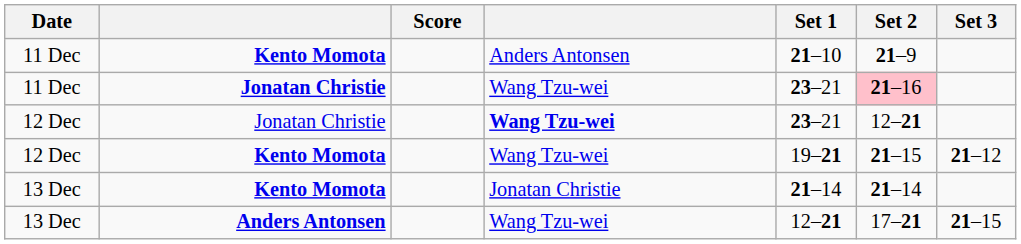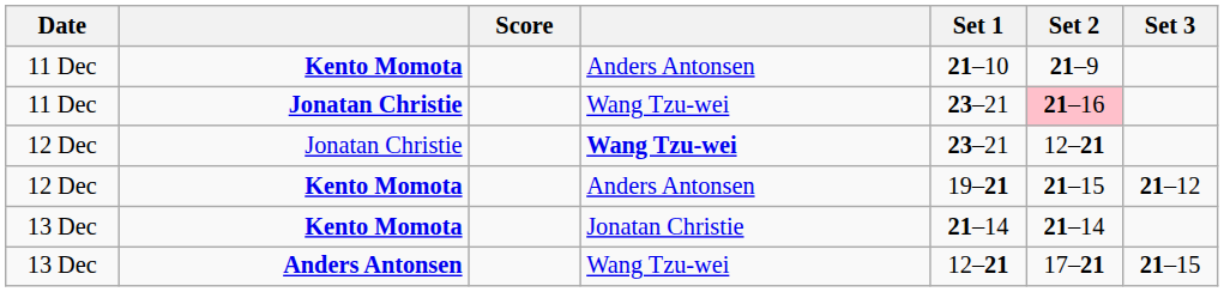12 Dec / Kento Momota | column 4: Wang Tzu-wei -> Anders Antonsen
